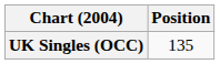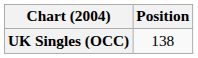UK Singles (OCC) | Position: 135 -> 138
